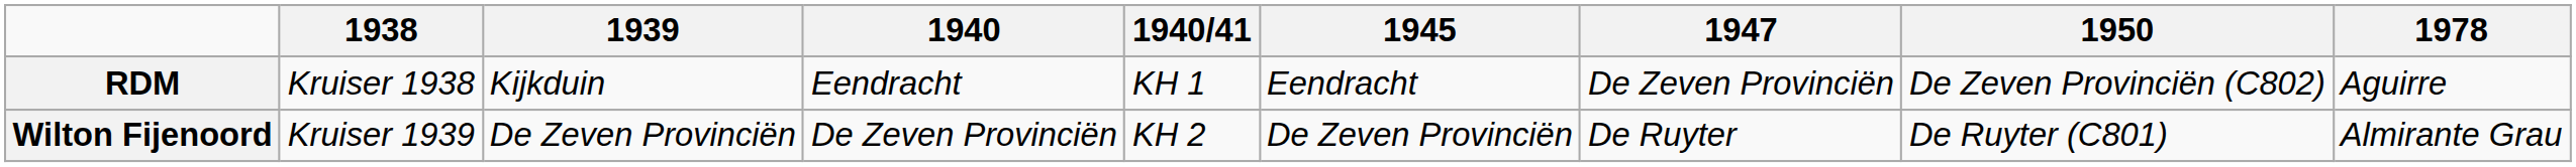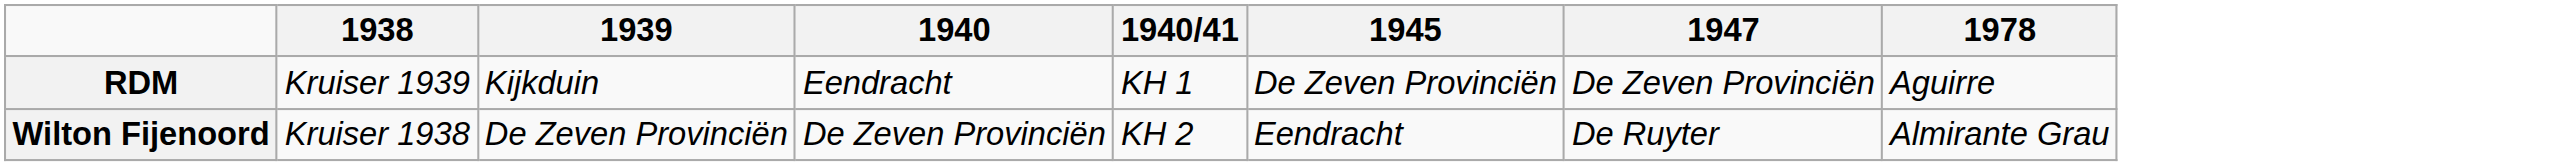- column: 1950 | De Zeven Provinciën (C802) | De Ruyter (C801)
RDM | 1938: Kruiser 1938 -> Kruiser 1939
RDM | 1945: Eendracht -> De Zeven Provinciën
Wilton Fijenoord | 1938: Kruiser 1939 -> Kruiser 1938
Wilton Fijenoord | 1945: De Zeven Provinciën -> Eendracht
